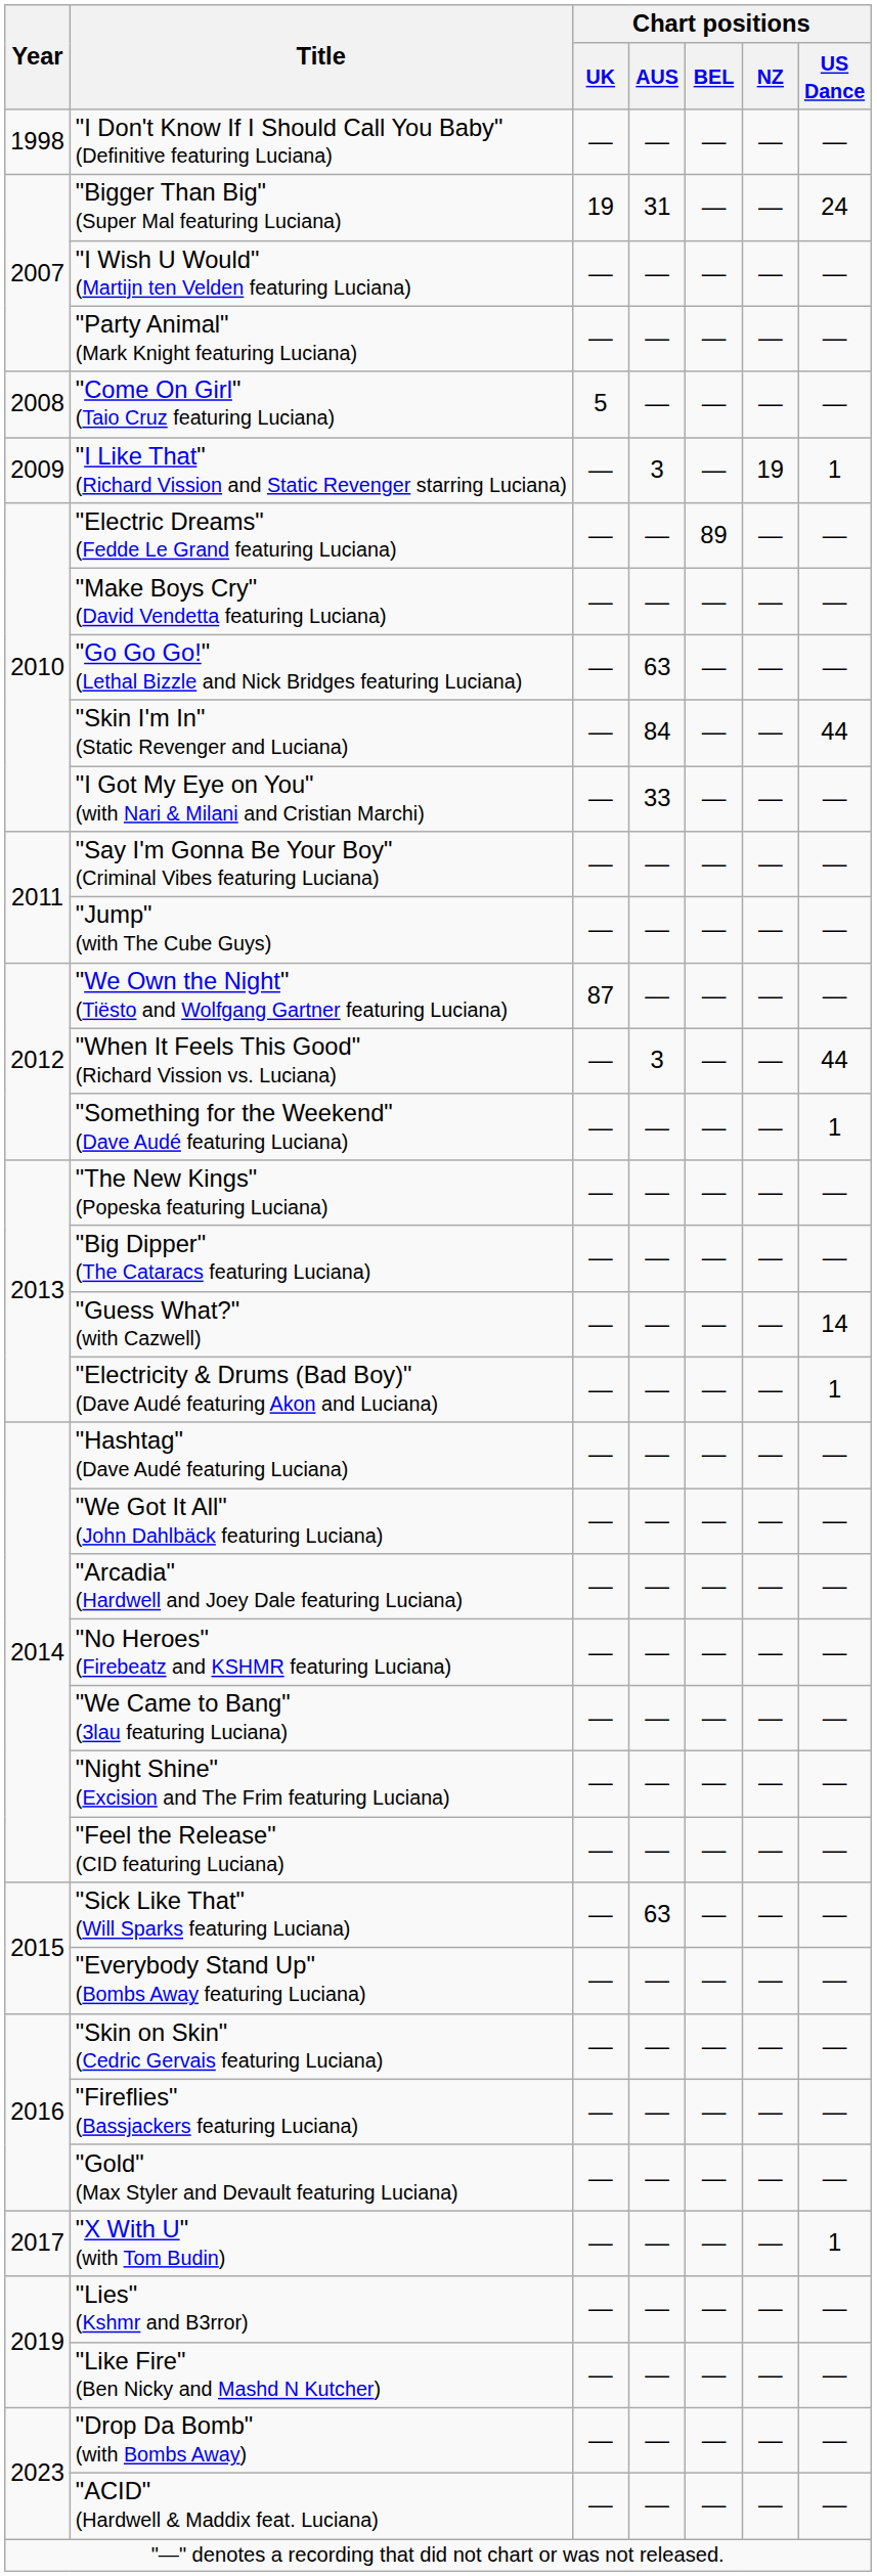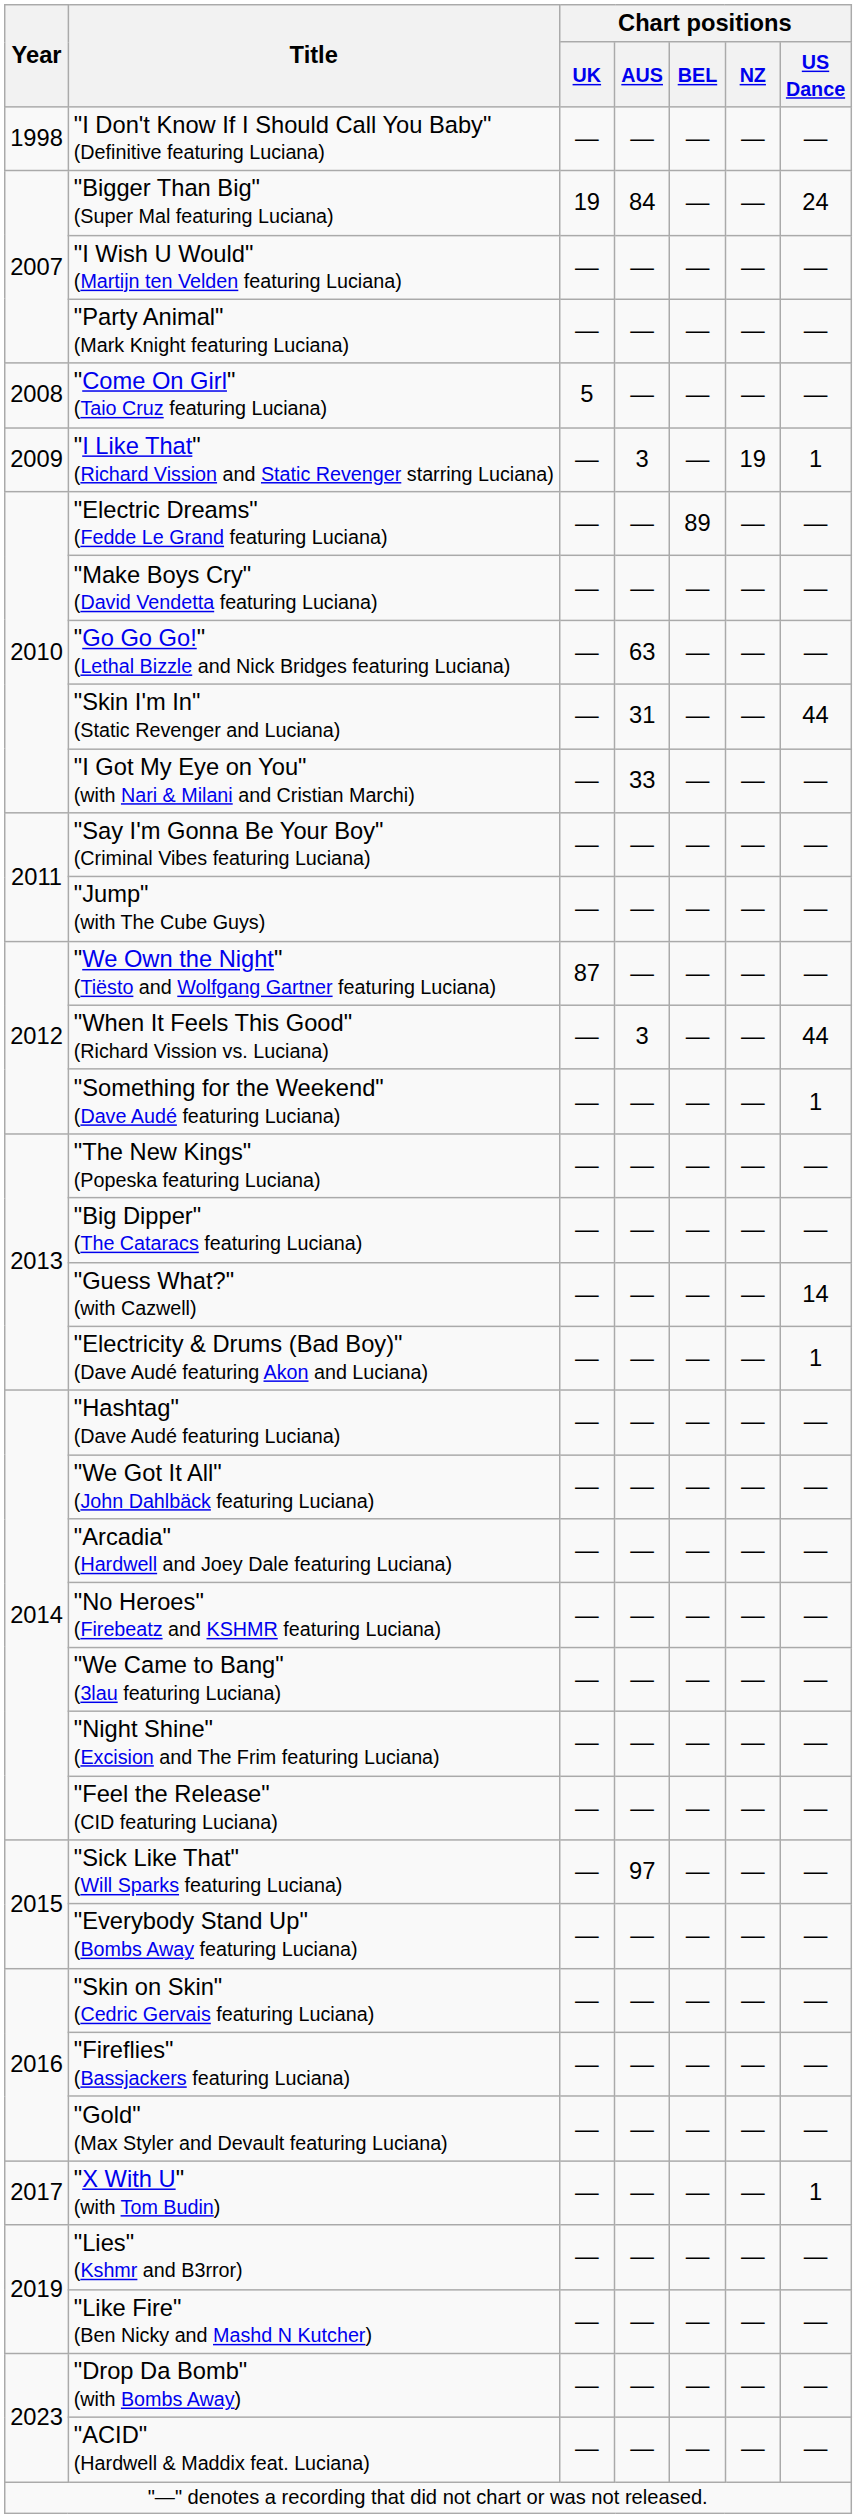"Bigger Than Big" (Super Mal featuring Luciana) | Chart positions / AUS: 31 -> 84
"Skin I'm In" (Static Revenger and Luciana) | Chart positions / AUS: 84 -> 31
"Sick Like That" (Will Sparks featuring Luciana) | Chart positions / AUS: 63 -> 97
